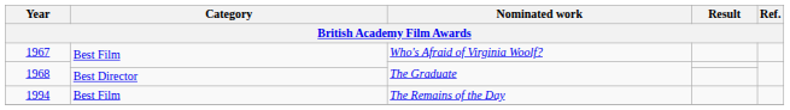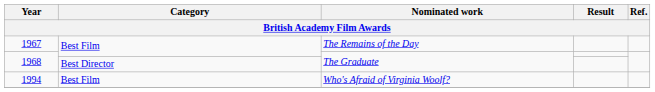1967 | Nominated work: Who's Afraid of Virginia Woolf? -> The Remains of the Day
1994 | Nominated work: The Remains of the Day -> Who's Afraid of Virginia Woolf?
